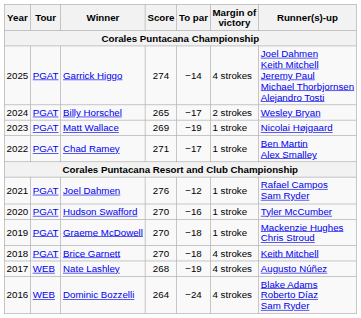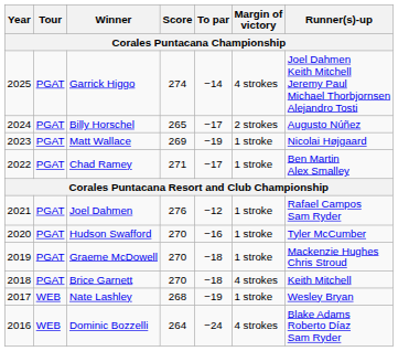Billy Horschel | Runner(s)-up: Wesley Bryan -> Augusto Núñez
Nate Lashley | Margin of victory: 4 strokes -> 1 stroke
Nate Lashley | Runner(s)-up: Augusto Núñez -> Wesley Bryan
